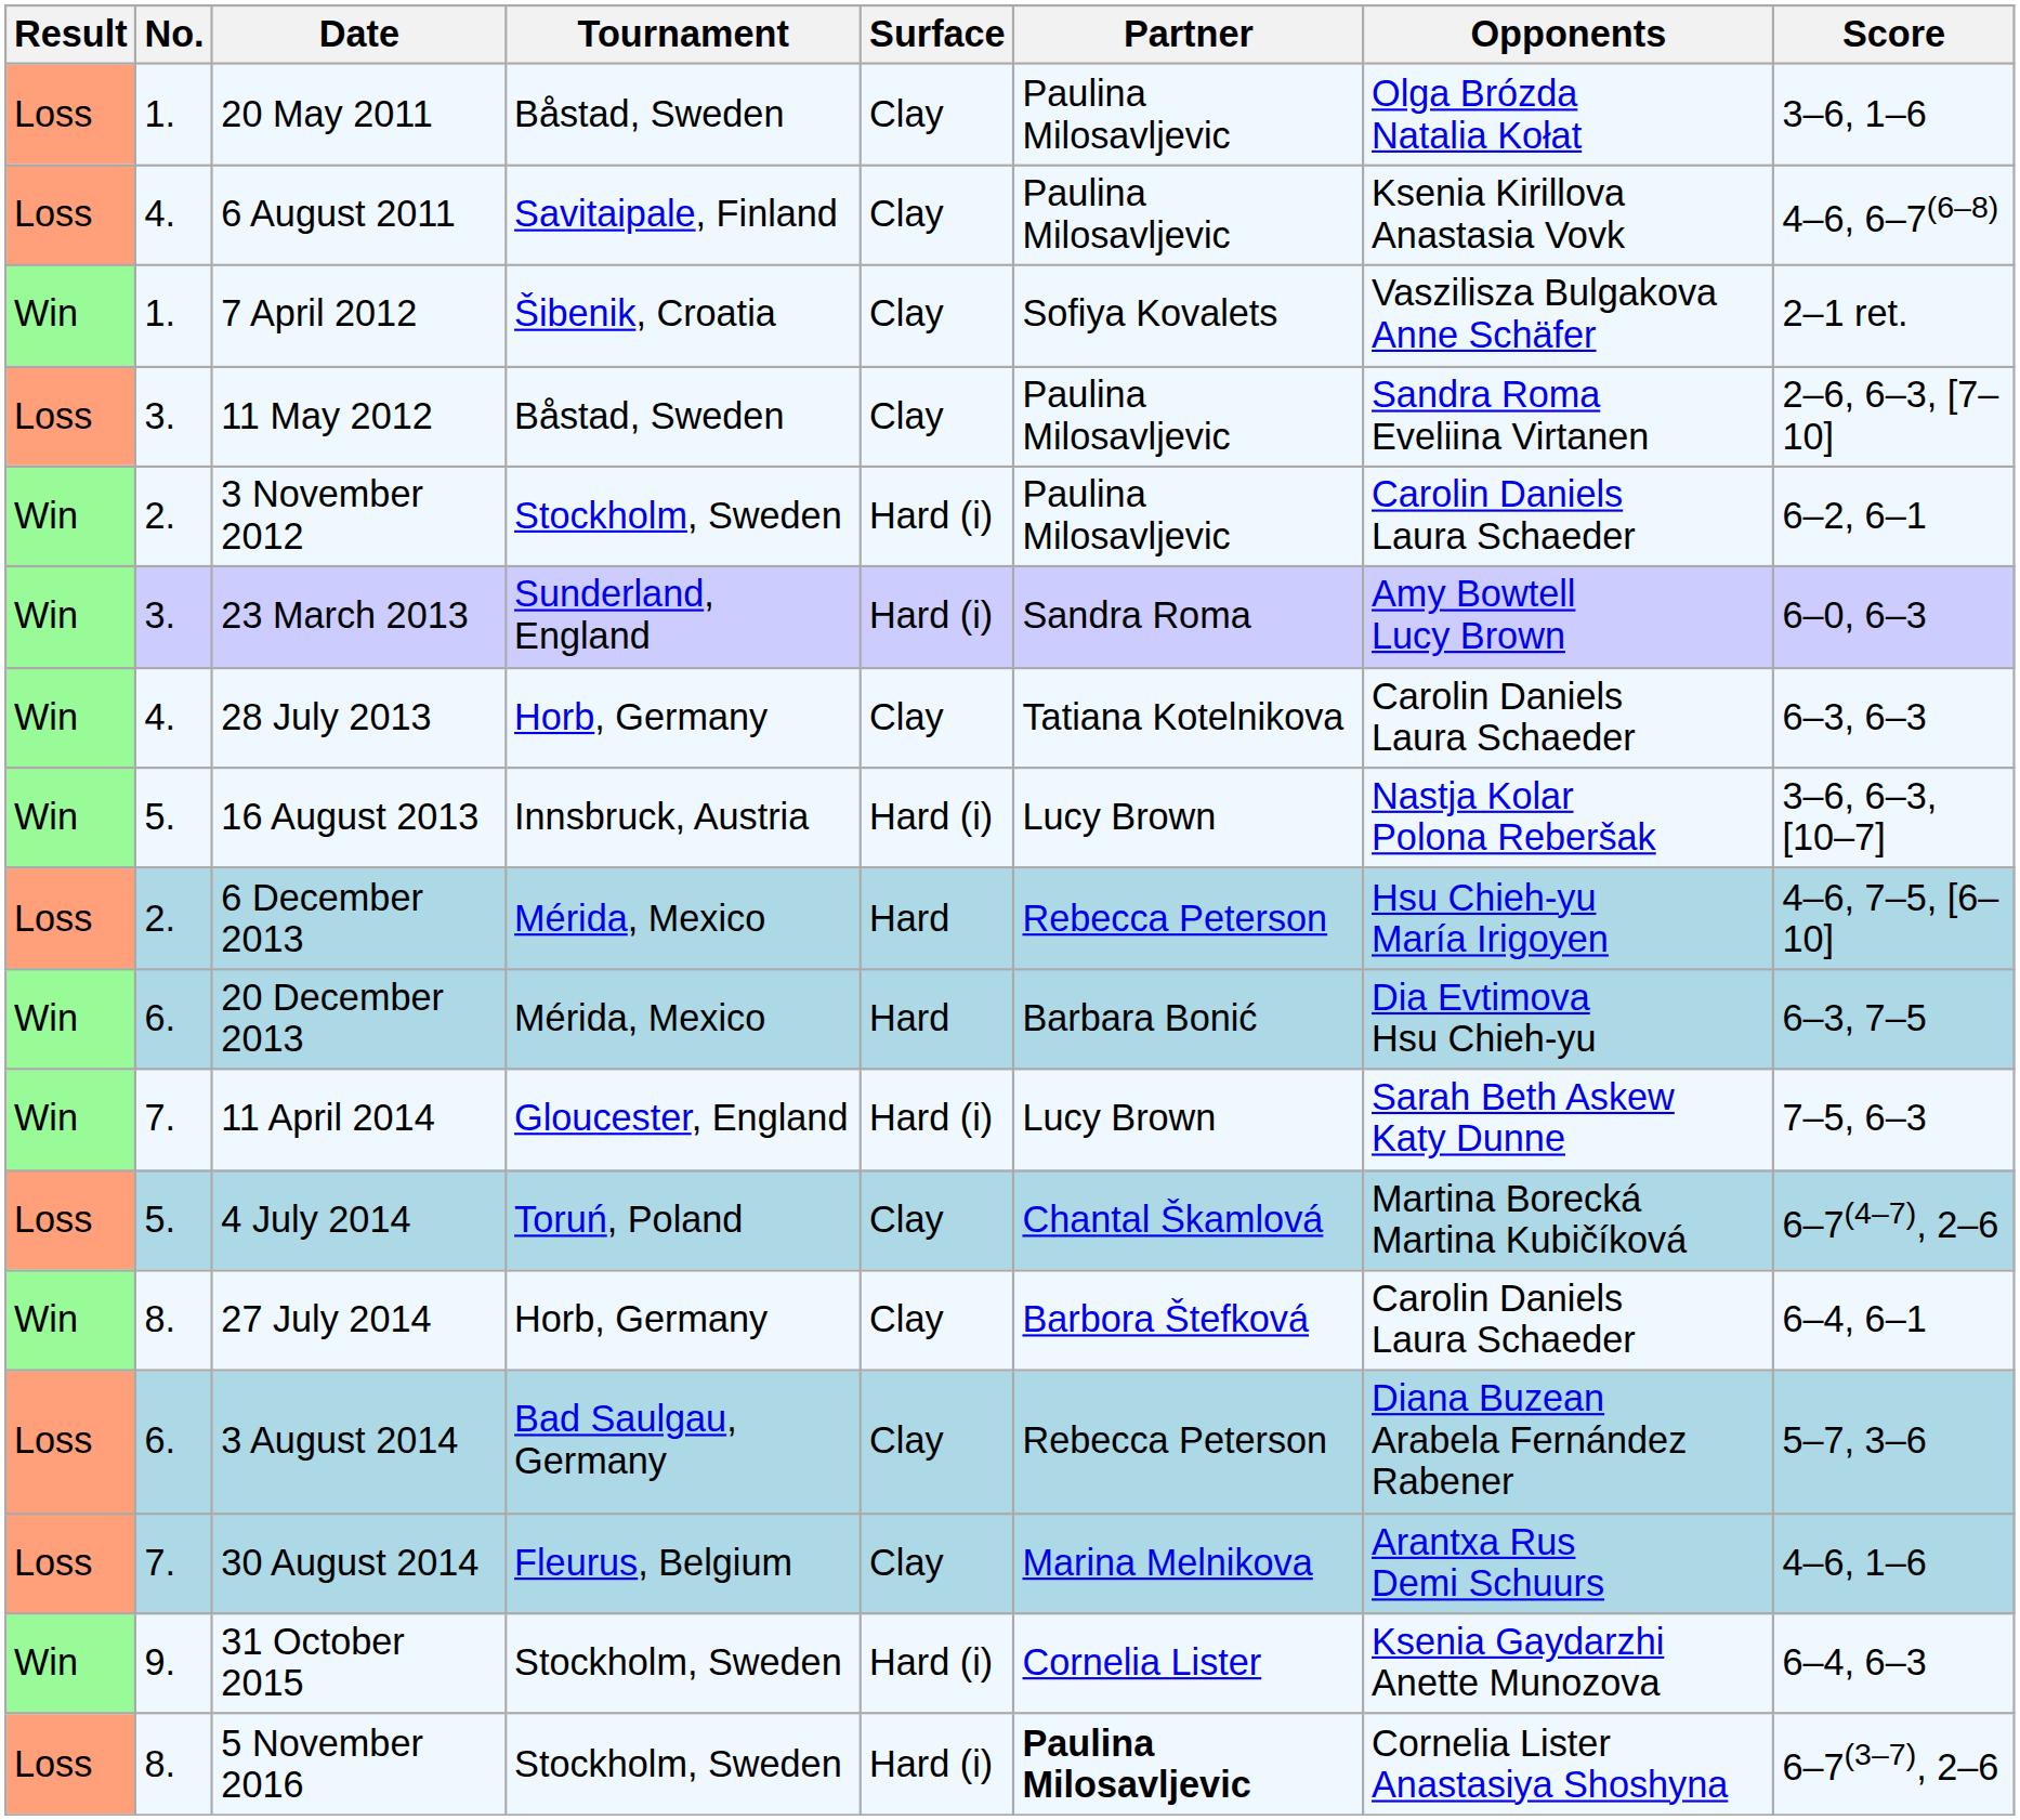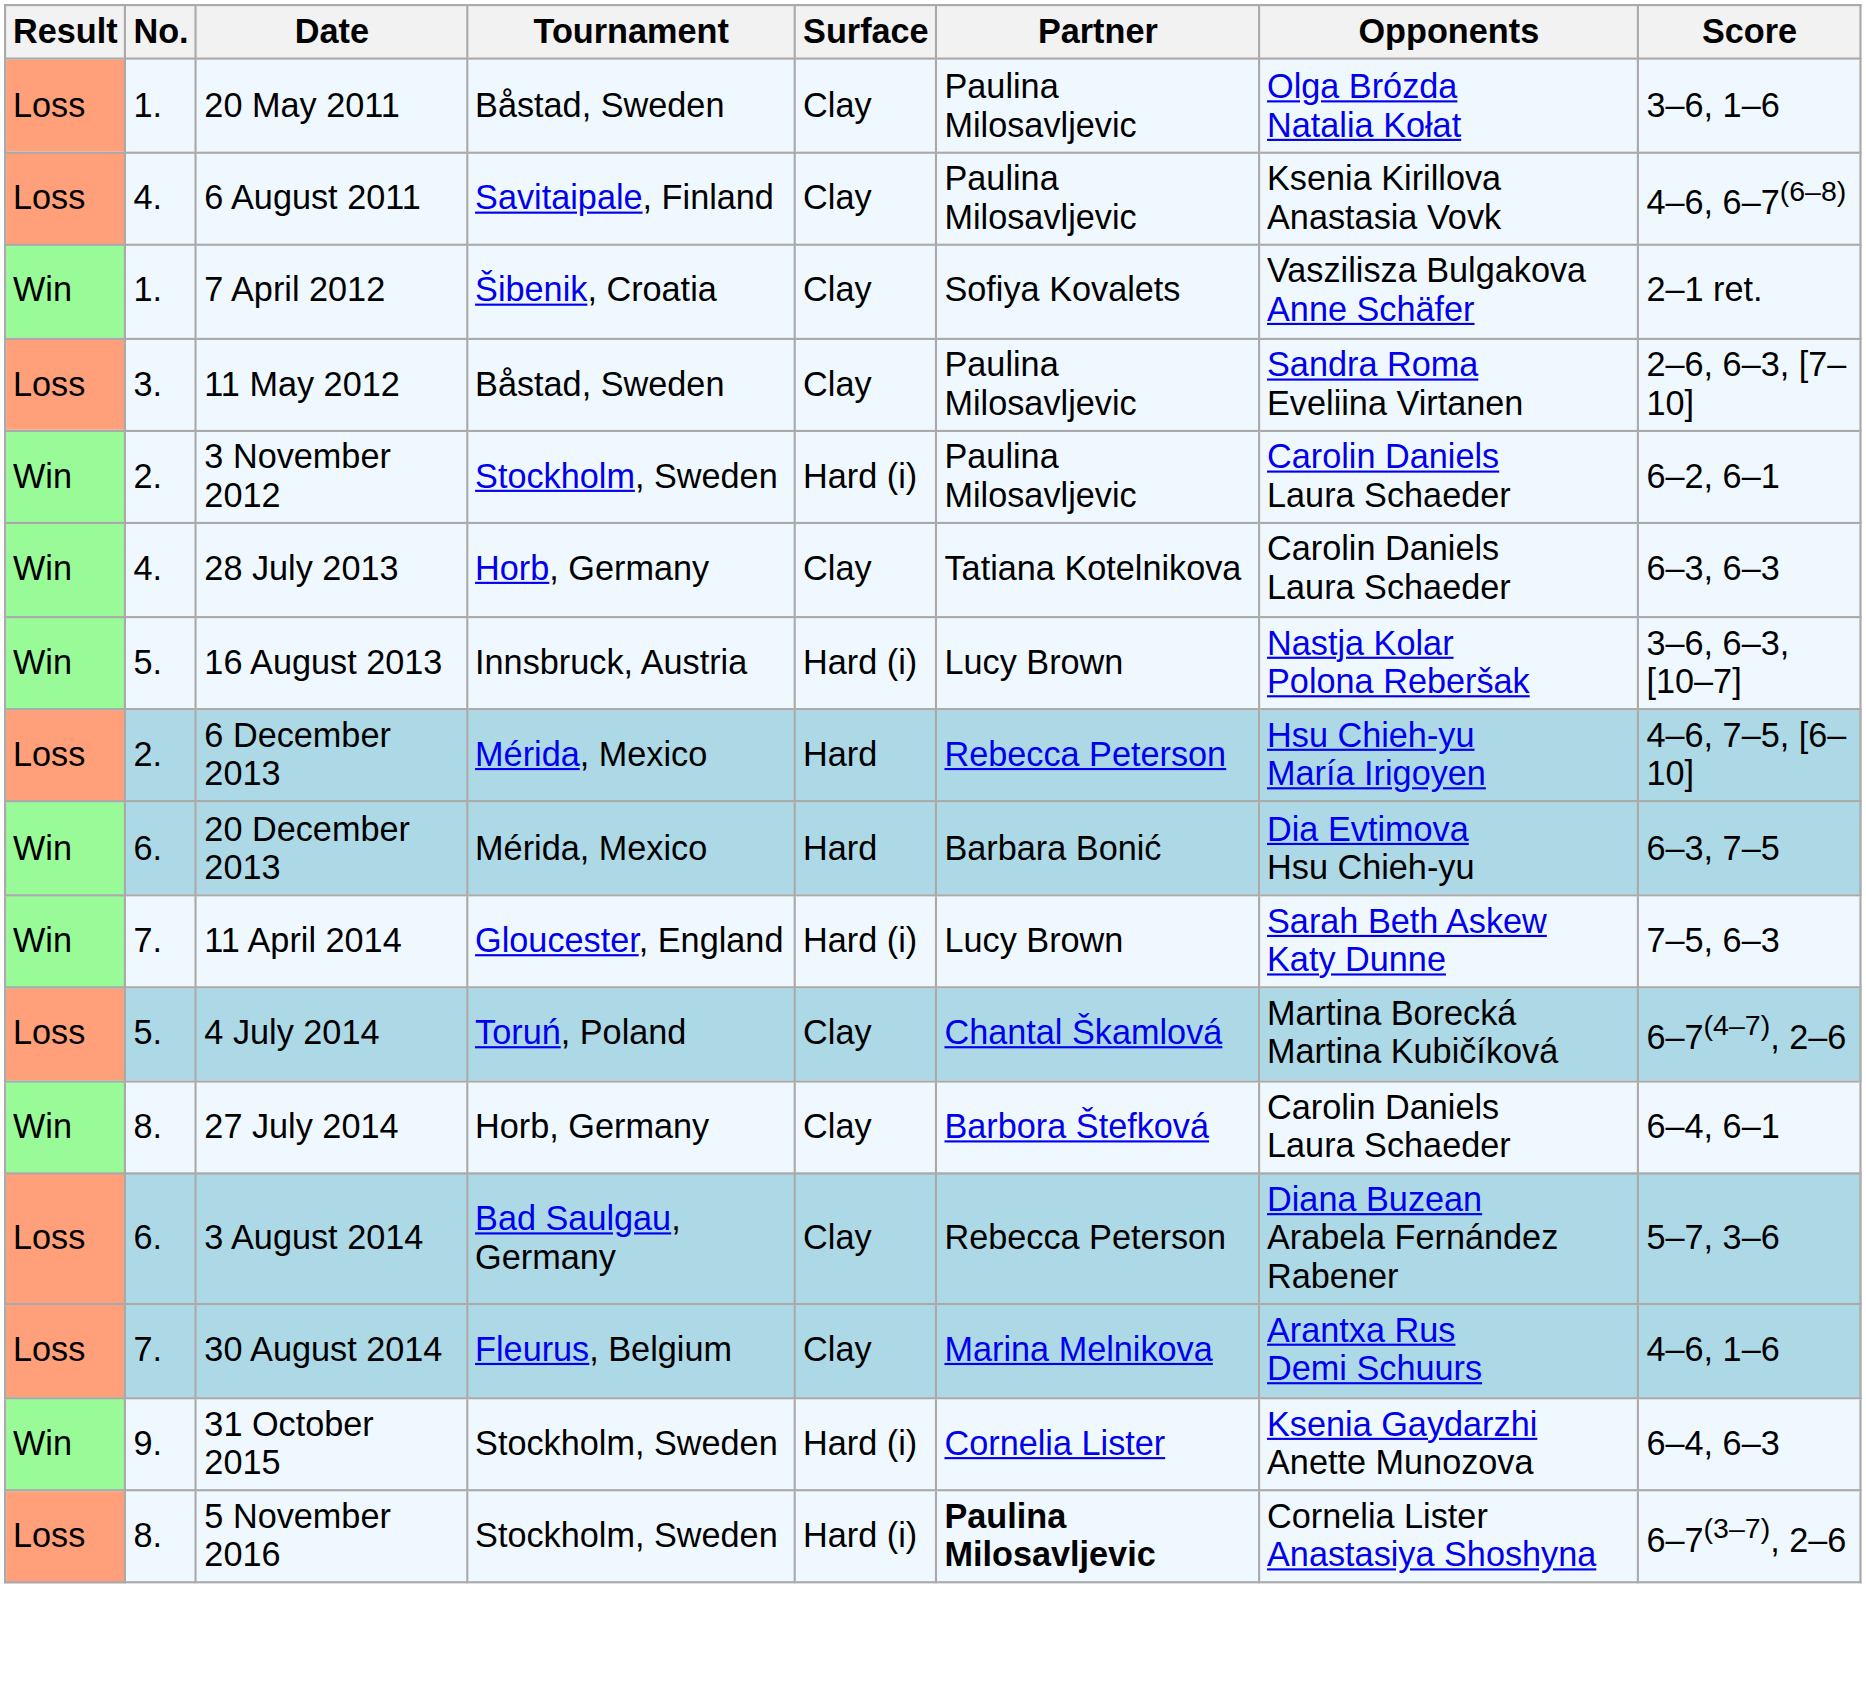- row: Win | 3. | 23 March 2013 | Sunderland, England | Hard (i) | Sandra Roma | Amy Bowtell Lucy Brown | 6–0, 6–3
